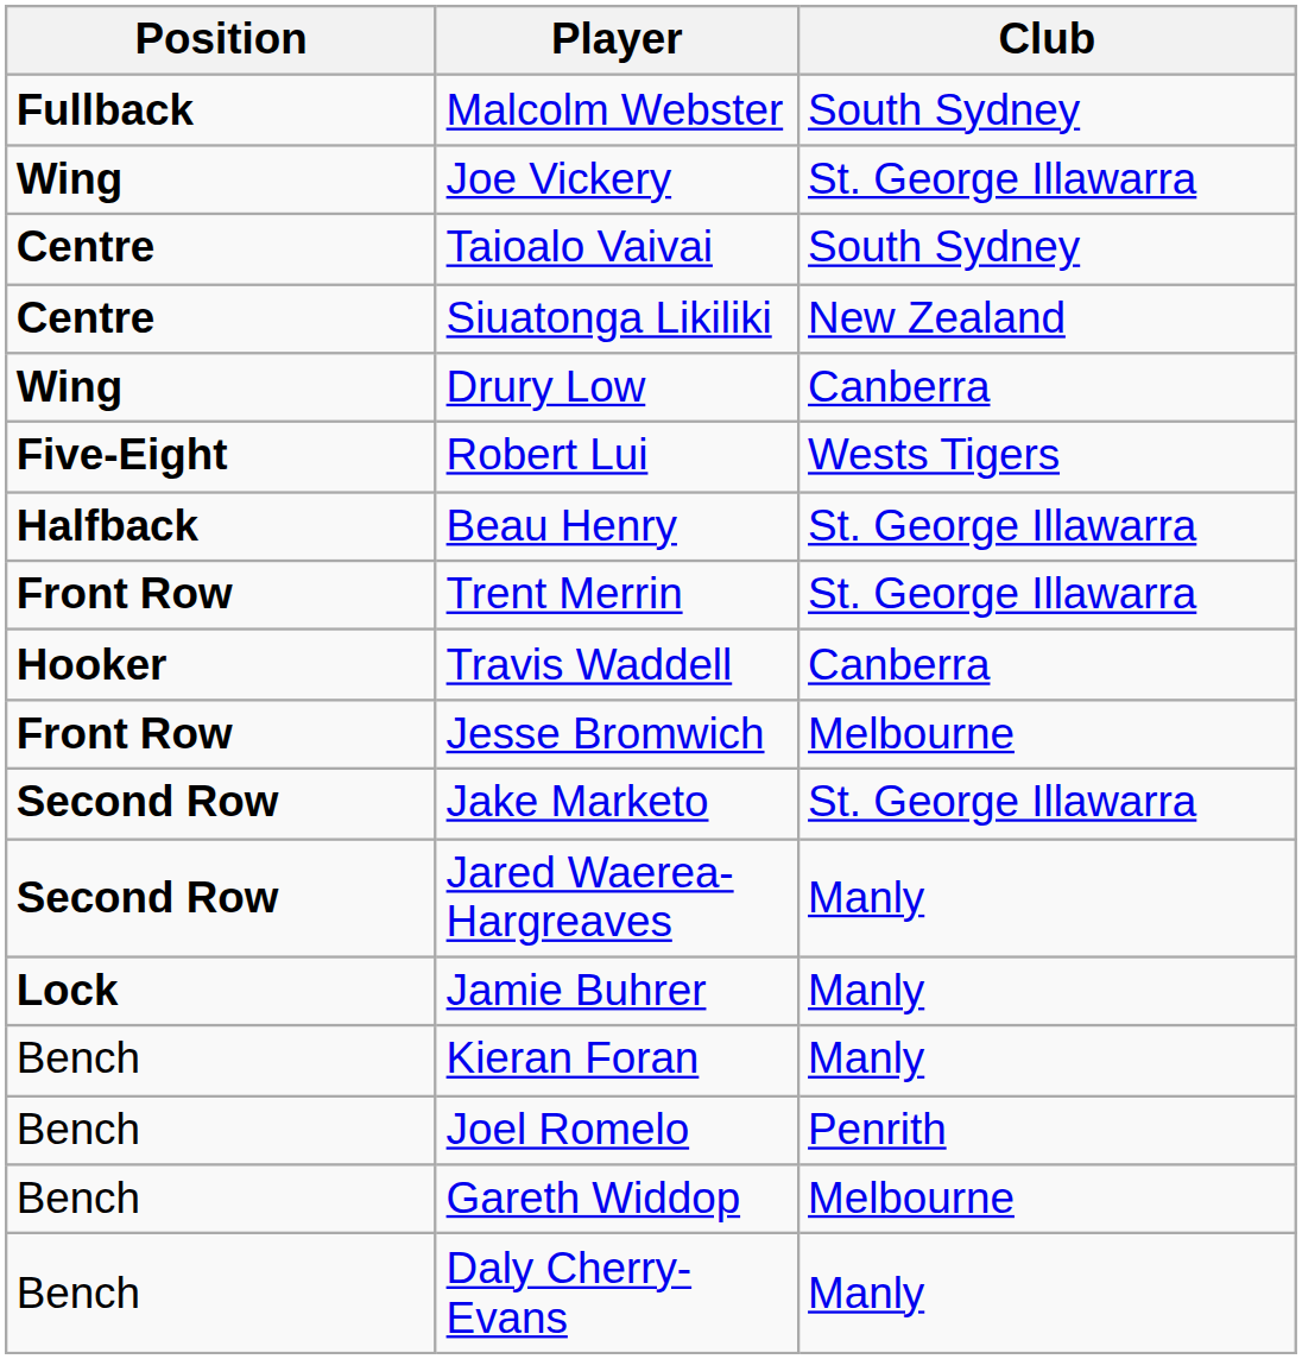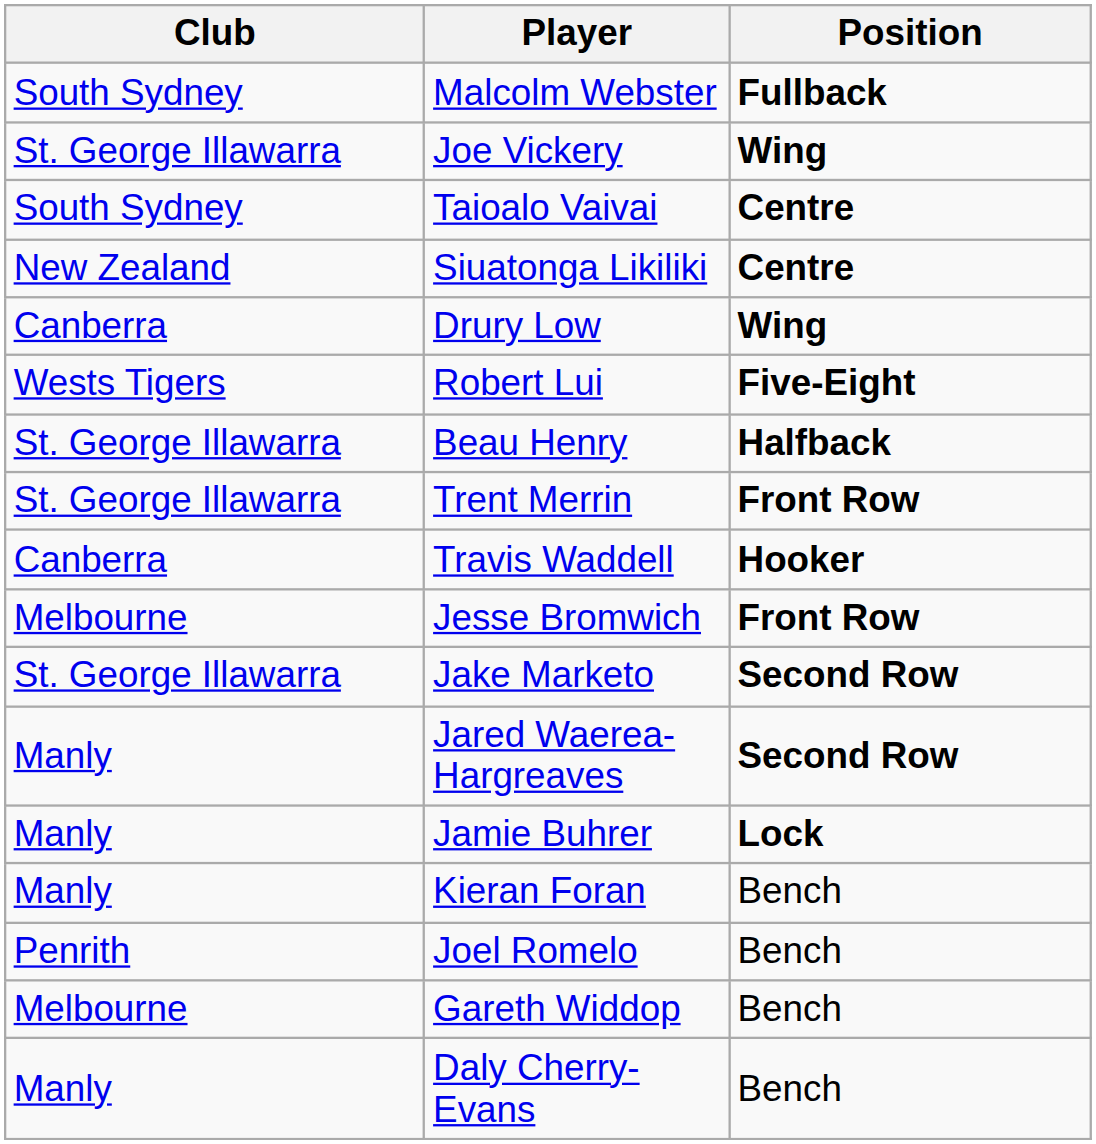columns swapped: Position <-> Club
